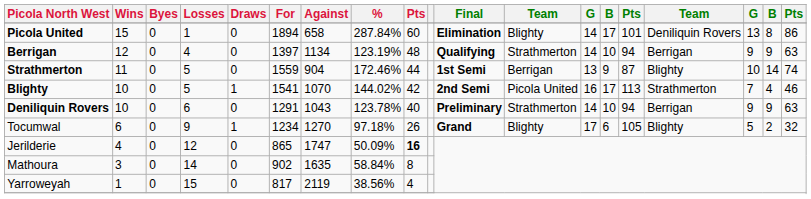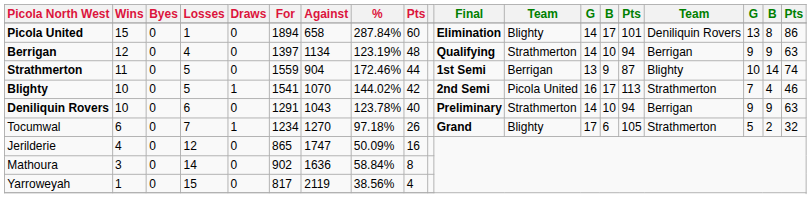Tocumwal | Losses: 9 -> 7
Tocumwal | column 16: Blighty -> Strathmerton
Jerilderie | column 9: bold -> normal
Mathoura | Against: 1635 -> 1636
